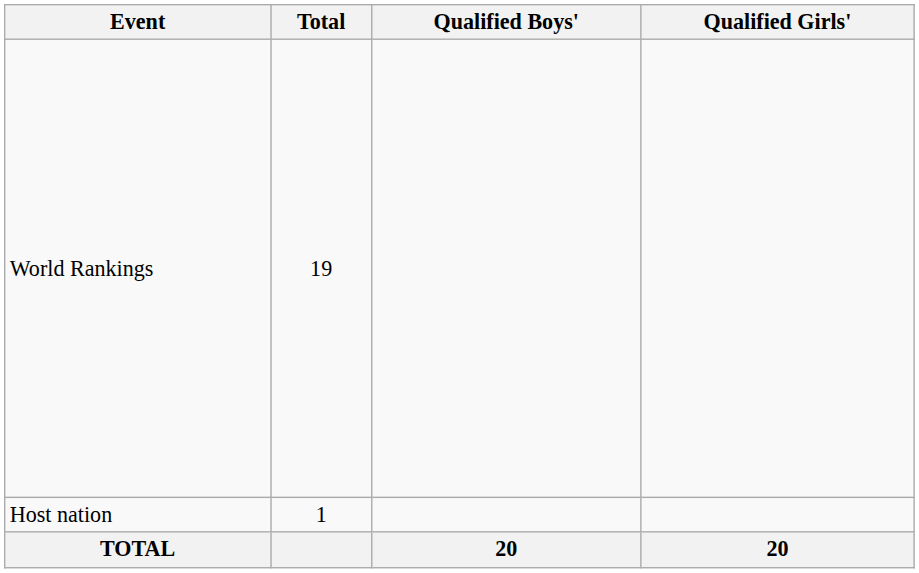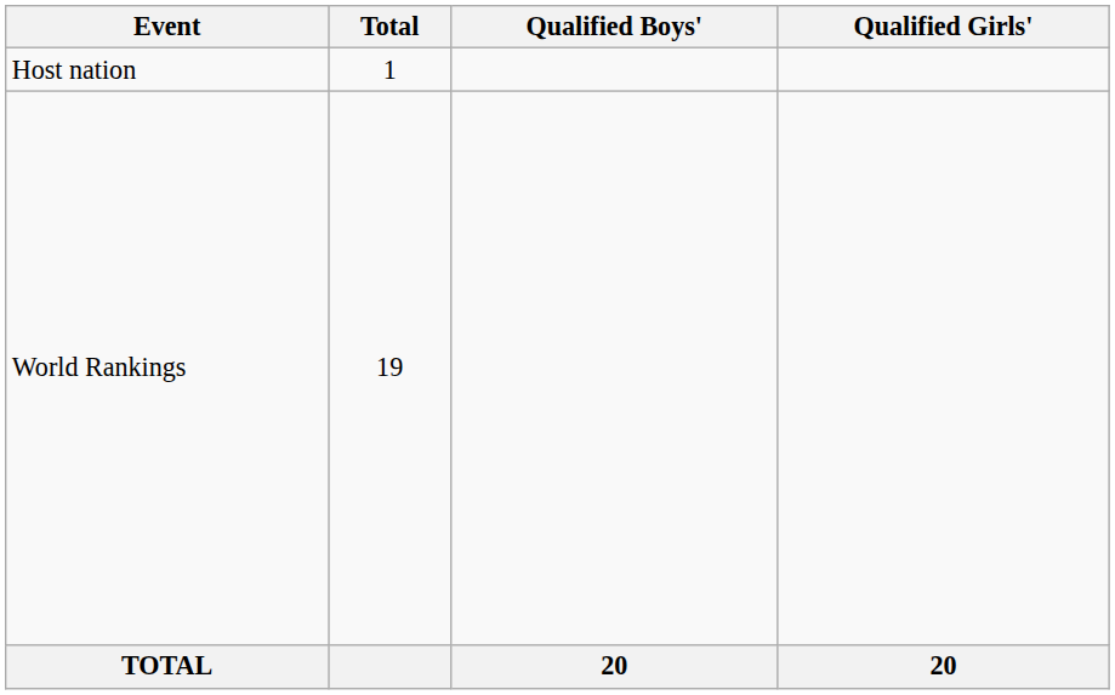rows swapped: Host nation <-> World Rankings
